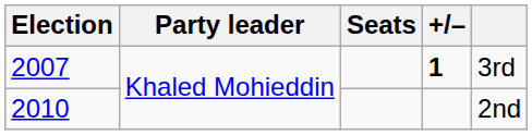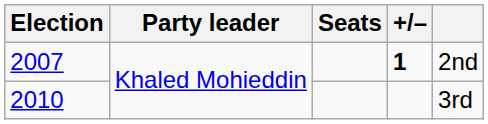2007 | column 5: 3rd -> 2nd
2010 | column 5: 2nd -> 3rd
